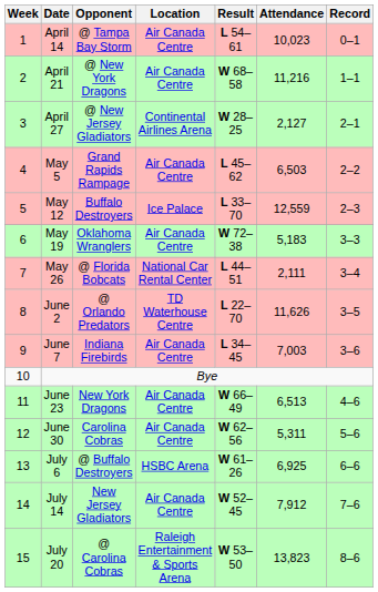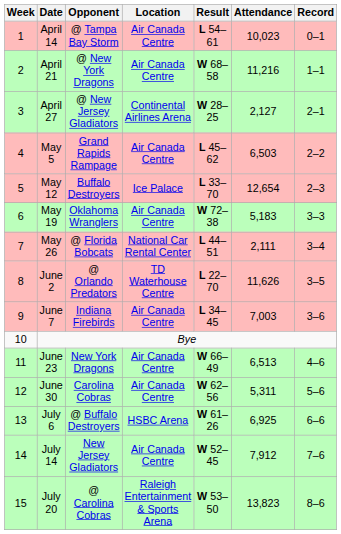May 12 | Attendance: 12,559 -> 12,654
